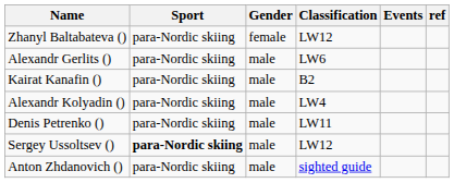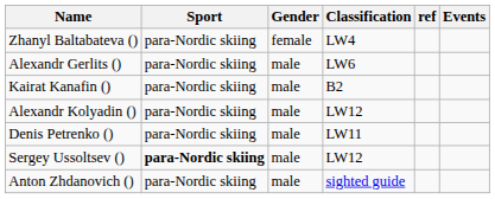columns swapped: Events <-> ref
Zhanyl Baltabateva () | Classification: LW12 -> LW4
Alexandr Kolyadin () | Classification: LW4 -> LW12
